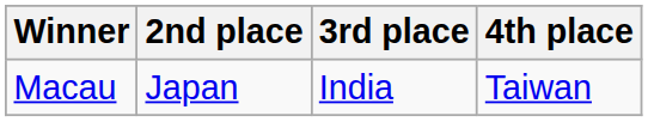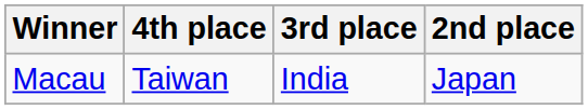columns swapped: 2nd place <-> 4th place
